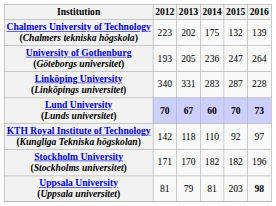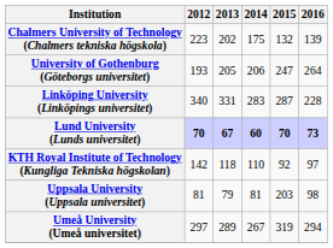University of Gothenburg (Göteborgs universitet) | 2014: 236 -> 206
- row: Stockholm University (Stockholms universitet) | 171 | 170 | 182 | 182 | 196
Uppsala University (Uppsala universitet) | 2016: bold -> normal
+ row: Umeå University (Umeå universitet) | 297 | 289 | 267 | 319 | 294
